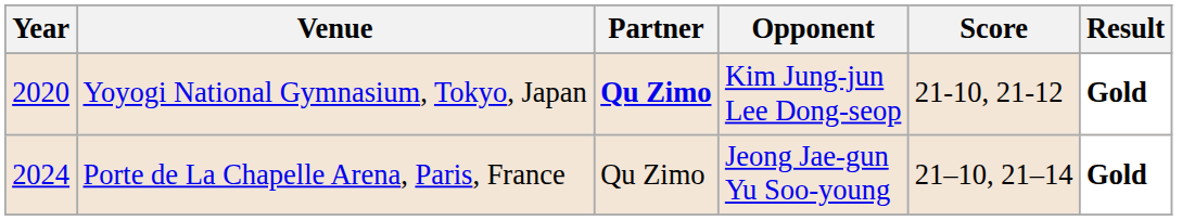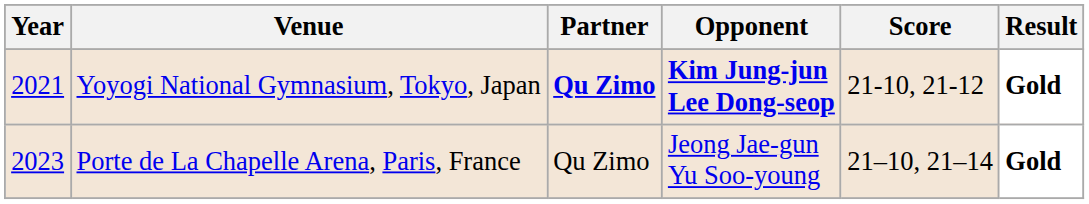Yoyogi National Gymnasium, Tokyo, Japan | Year: 2020 -> 2021
Yoyogi National Gymnasium, Tokyo, Japan | Opponent: normal -> bold
Porte de La Chapelle Arena, Paris, France | Year: 2024 -> 2023
